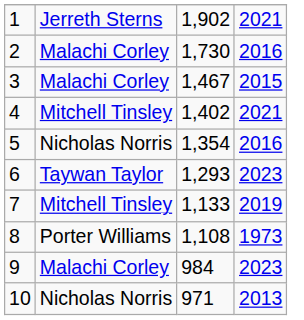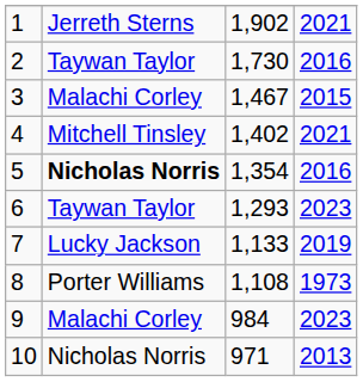2 | column 2: Malachi Corley -> Taywan Taylor
5 | column 2: normal -> bold
7 | column 2: Mitchell Tinsley -> Lucky Jackson
